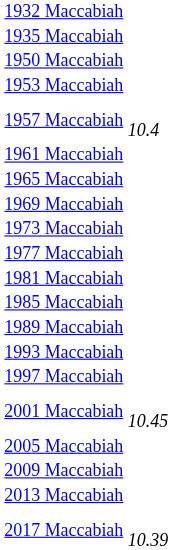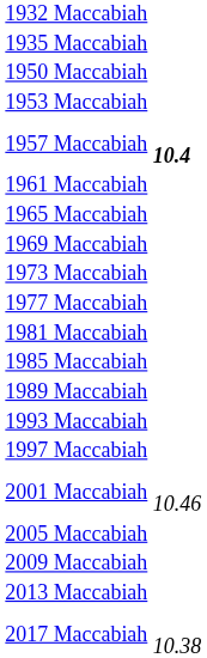1957 Maccabiah | column 2: normal -> bold
2001 Maccabiah | column 2: 10.45 -> 10.46
2017 Maccabiah | column 2: 10.39 -> 10.38
